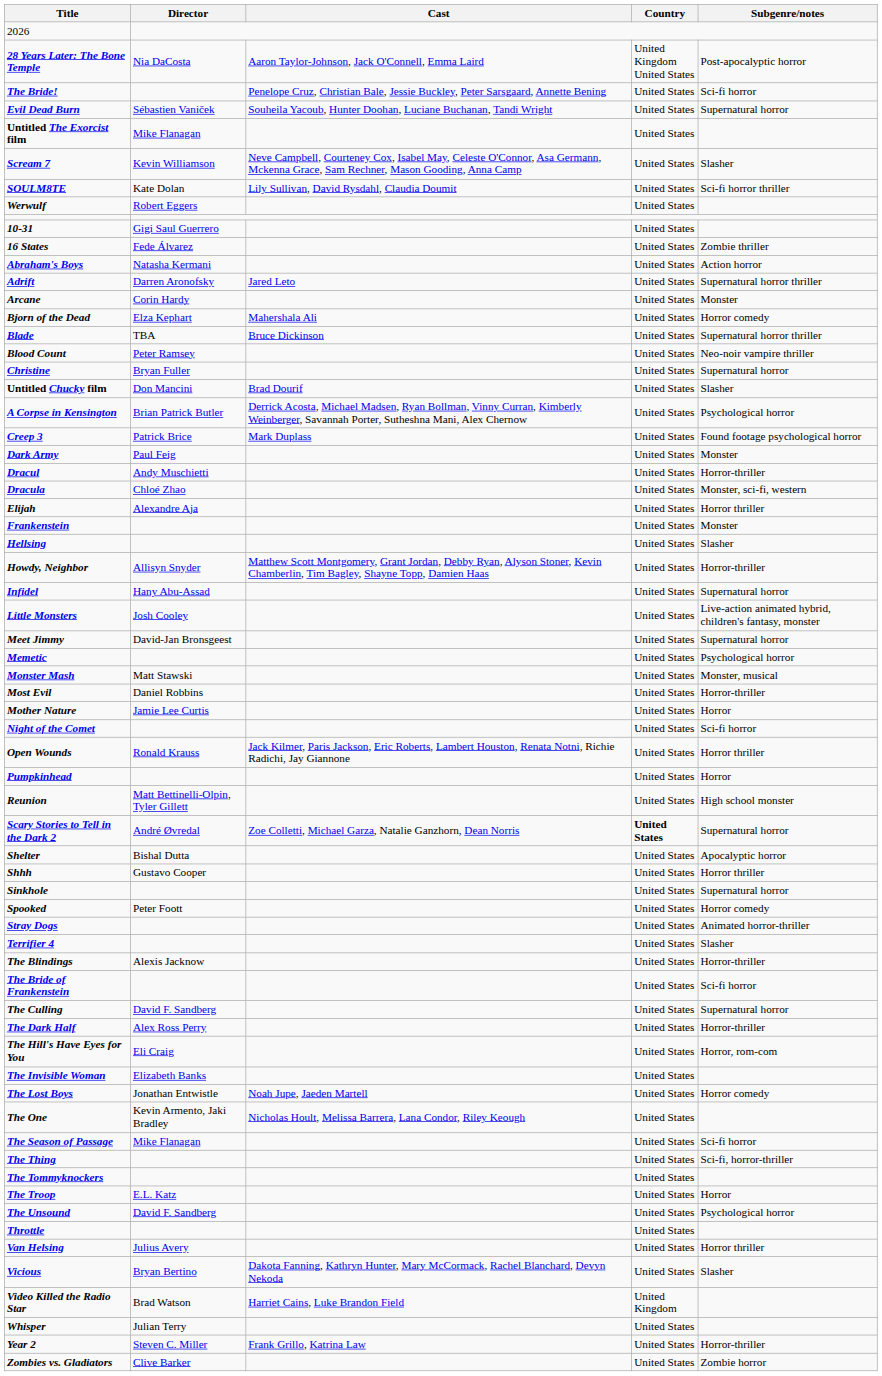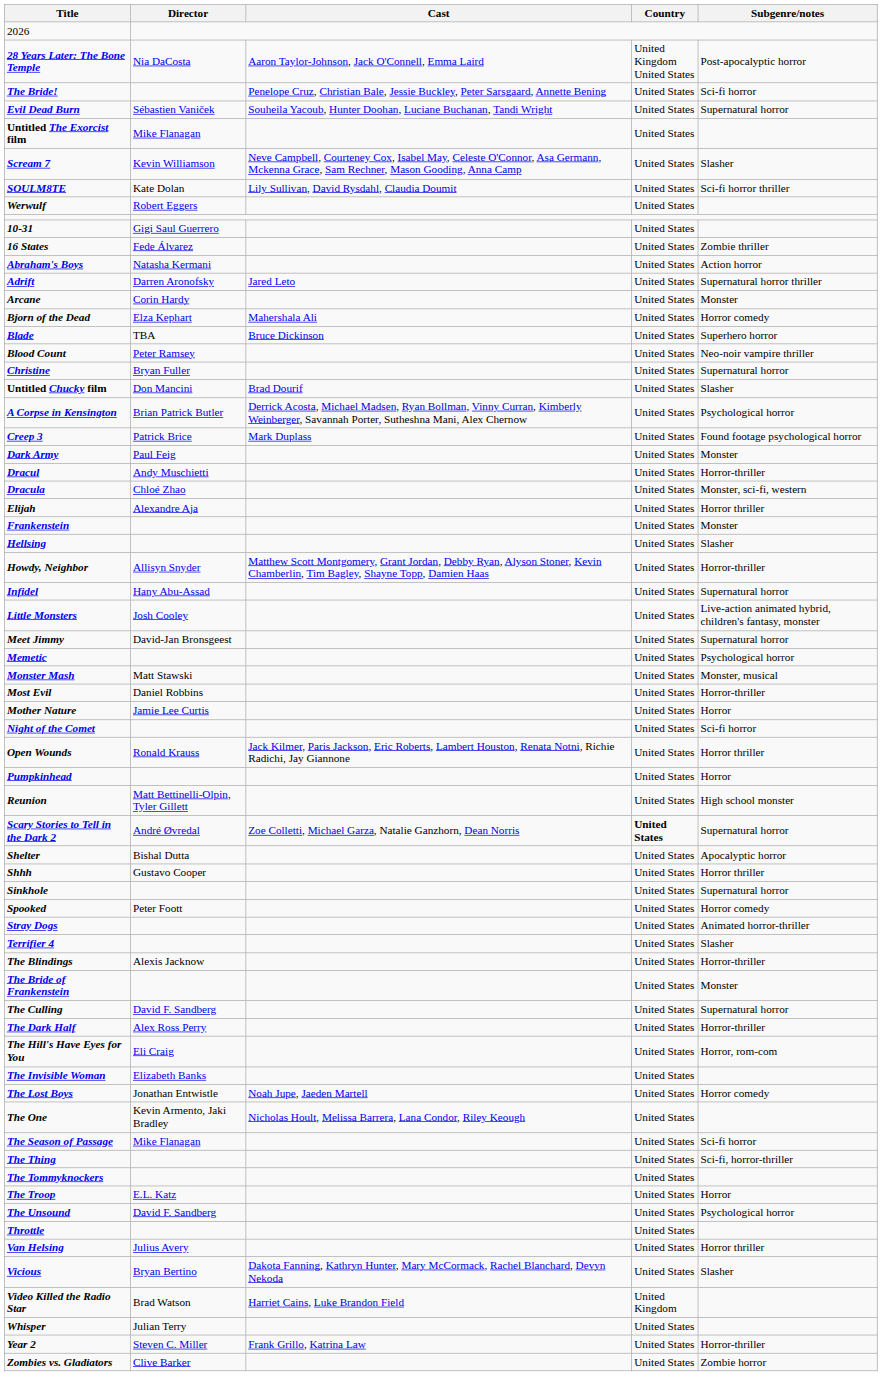Blade | Subgenre/notes: Supernatural horror thriller -> Superhero horror
The Bride of Frankenstein | Subgenre/notes: Sci-fi horror -> Monster
